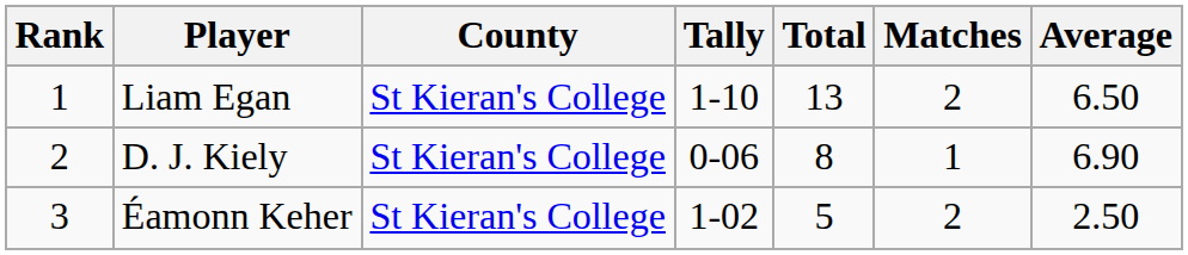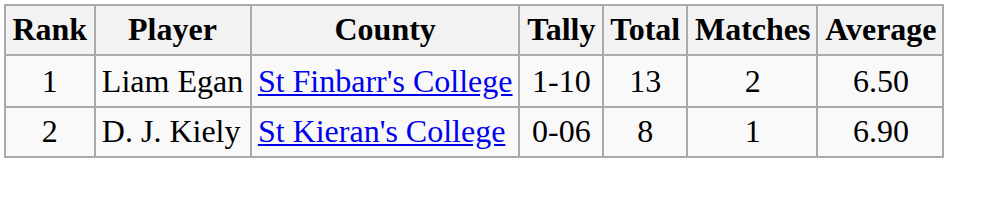Liam Egan | County: St Kieran's College -> St Finbarr's College
- row: 3 | Éamonn Keher | St Kieran's College | 1-02 | 5 | 2 | 2.50
